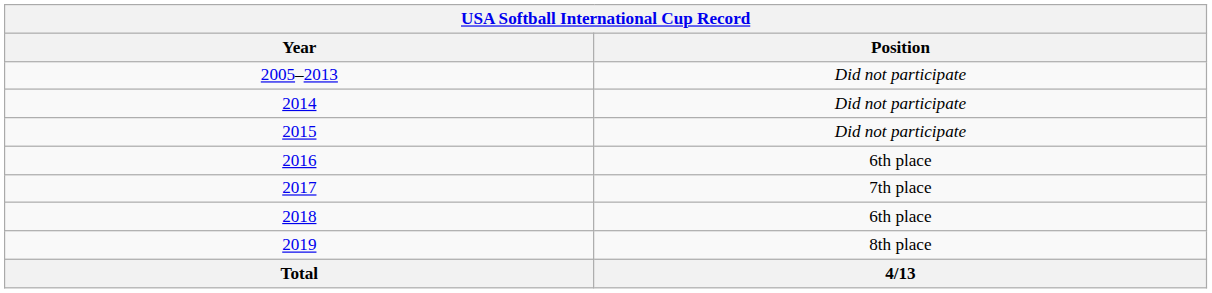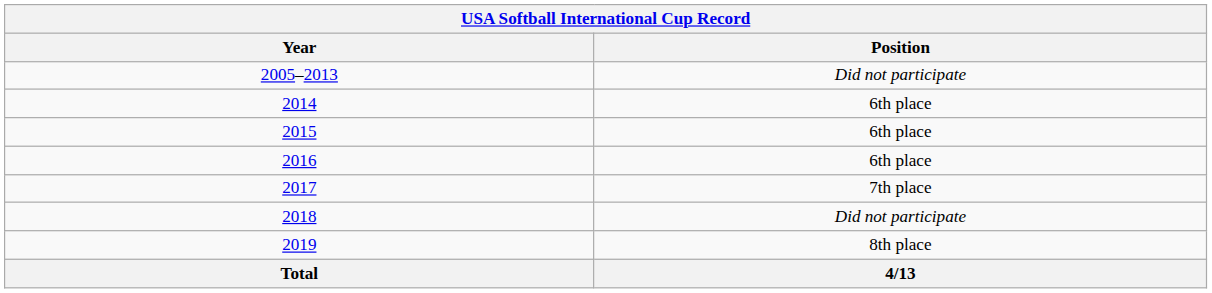2014 | Position: Did not participate -> 6th place
2015 | Position: Did not participate -> 6th place
2018 | Position: 6th place -> Did not participate
